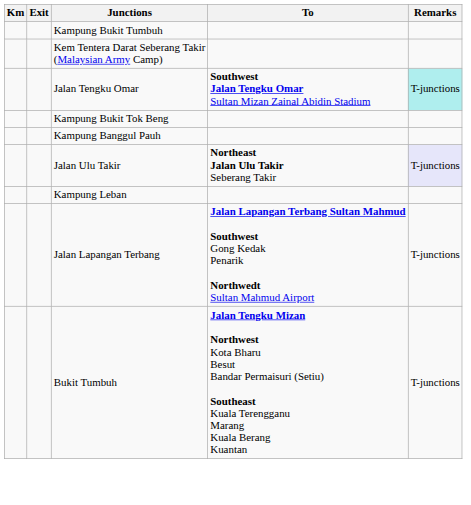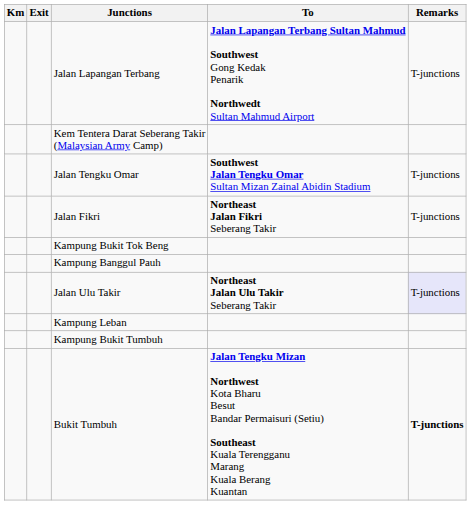rows swapped: Jalan Lapangan Terbang <-> Kampung Bukit Tumbuh
Jalan Tengku Omar | Remarks: paleturquoise background -> no background
+ row: Jalan Fikri | Northeast Jalan Fikri Seberang Takir | T-junctions
Bukit Tumbuh | Remarks: normal -> bold
